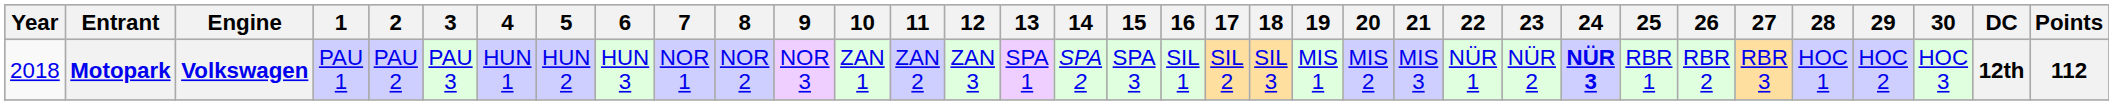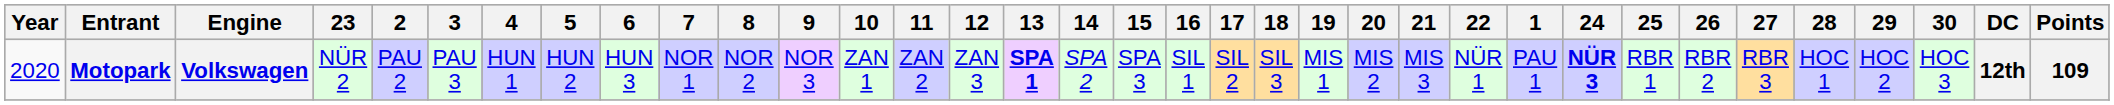columns swapped: 1 <-> 23
Motopark | Year: 2018 -> 2020
Motopark | 13: normal -> bold
Motopark | Points: 112 -> 109
